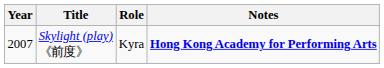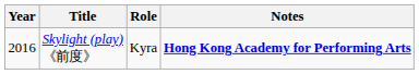Skylight (play) 《前度》 | Year: 2007 -> 2016
